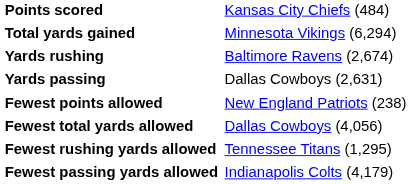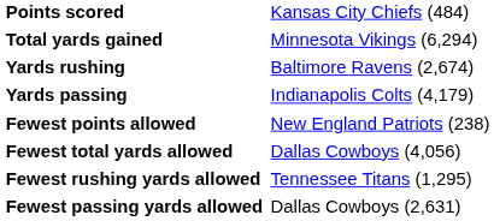Yards passing | column 2: Dallas Cowboys (2,631) -> Indianapolis Colts (4,179)
Fewest passing yards allowed | column 2: Indianapolis Colts (4,179) -> Dallas Cowboys (2,631)
